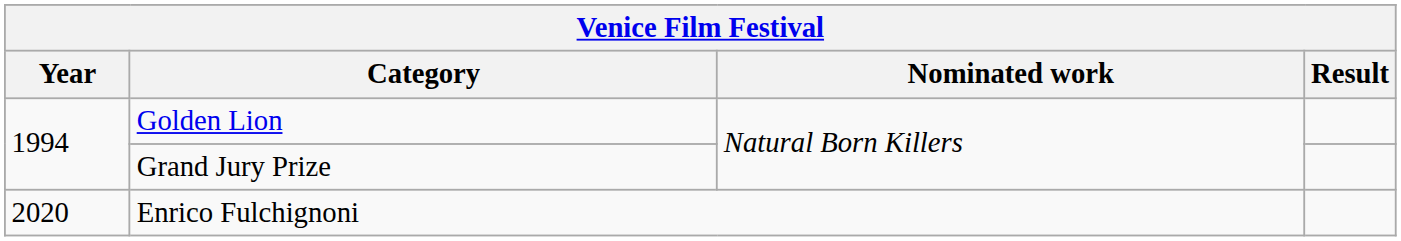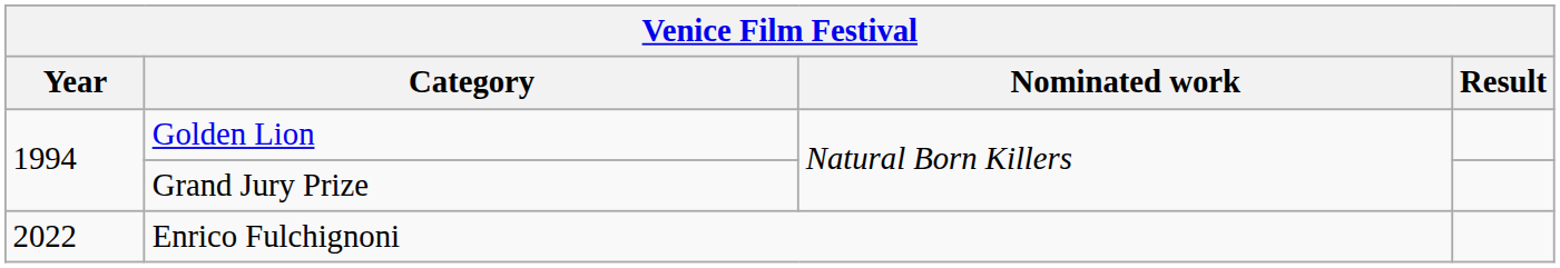Enrico Fulchignoni | Year: 2020 -> 2022
